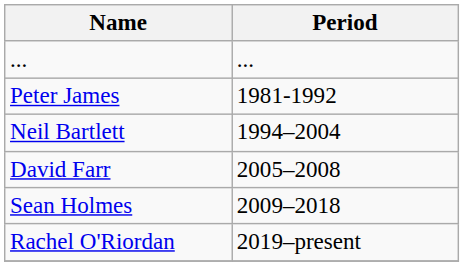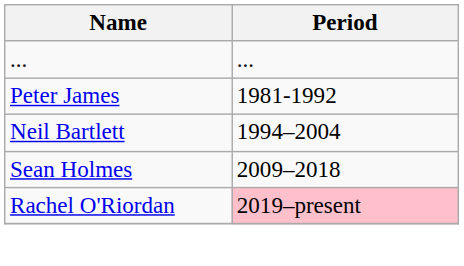- row: David Farr | 2005–2008
Rachel O'Riordan | Period: no background -> pink background
